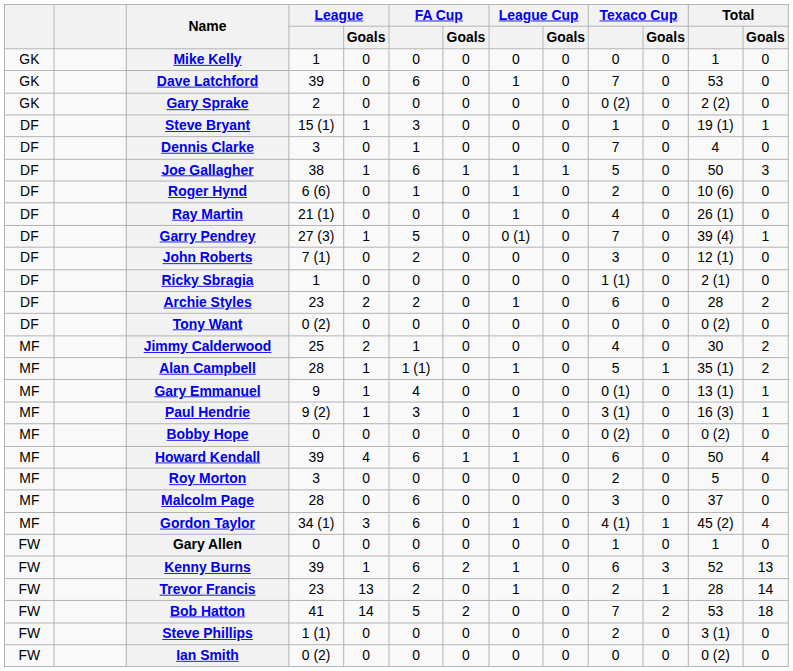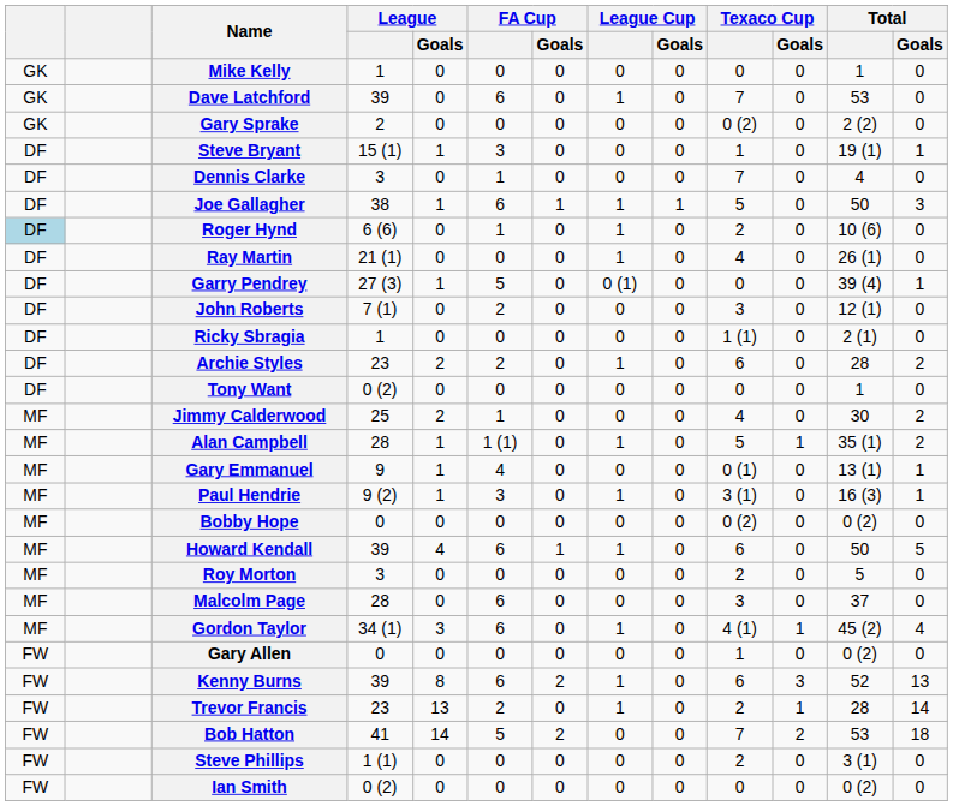Roger Hynd | column 1: no background -> lightblue background
Garry Pendrey | Texaco Cup: 7 -> 0
Tony Want | Total: 0 (2) -> 1
Howard Kendall | Total / Goals: 4 -> 5
Gary Allen | Total: 1 -> 0 (2)
Kenny Burns | League / Goals: 1 -> 8
